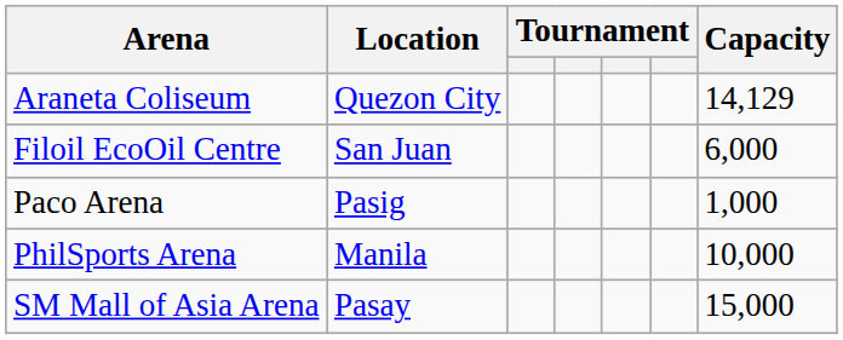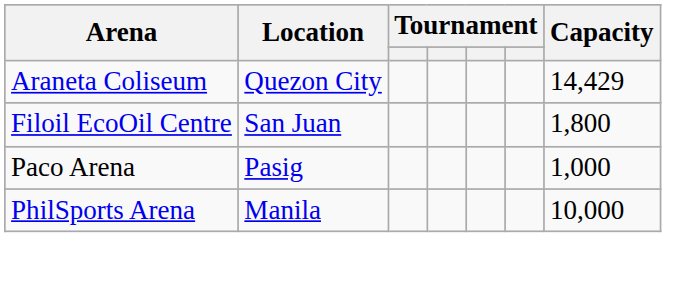Araneta Coliseum | Capacity: 14,129 -> 14,429
Filoil EcoOil Centre | Capacity: 6,000 -> 1,800
- row: SM Mall of Asia Arena | Pasay | 15,000
